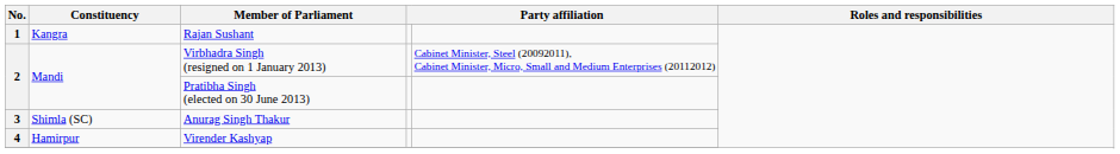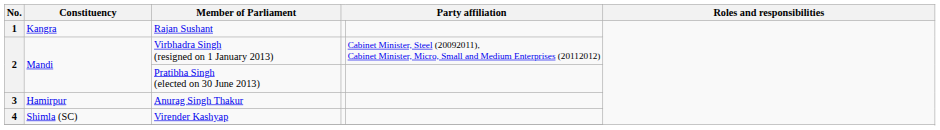Anurag Singh Thakur | Constituency: Shimla (SC) -> Hamirpur
Virender Kashyap | Constituency: Hamirpur -> Shimla (SC)
